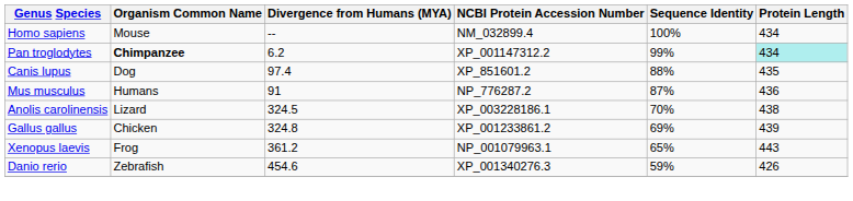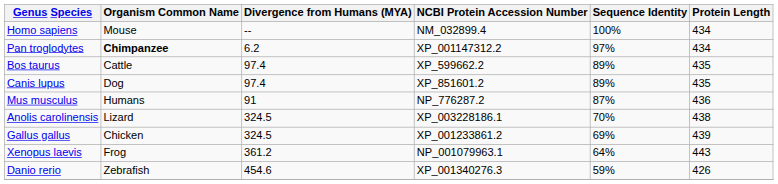Pan troglodytes | Sequence Identity: 99% -> 97%
Pan troglodytes | Protein Length: paleturquoise background -> no background
+ row: Bos taurus | Cattle | 97.4 | XP_599662.2 | 89% | 435
Canis lupus | Sequence Identity: 88% -> 89%
Gallus gallus | Divergence from Humans (MYA): 324.8 -> 324.5
Xenopus laevis | Sequence Identity: 65% -> 64%
